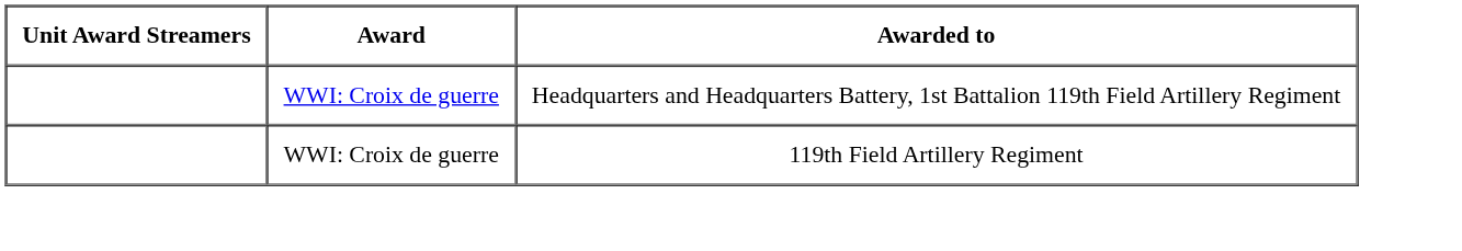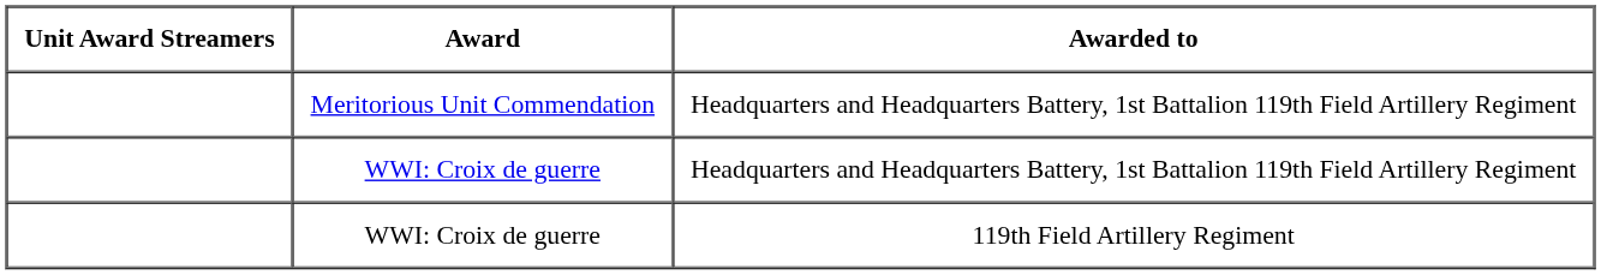+ row: Meritorious Unit Commendation | Headquarters and Headquarters Battery, 1st Battalion 119th Field Artillery Regiment
